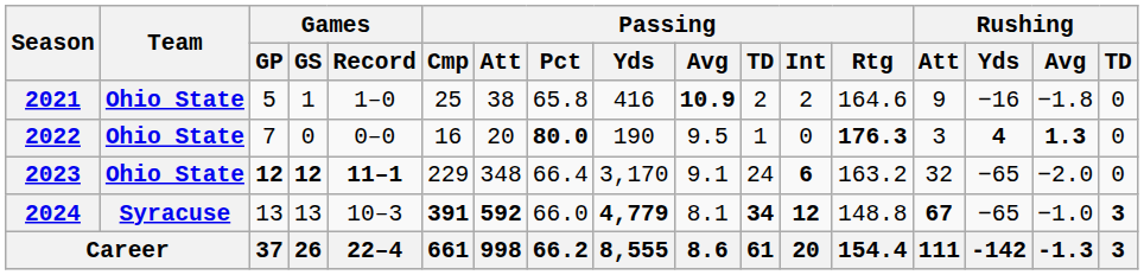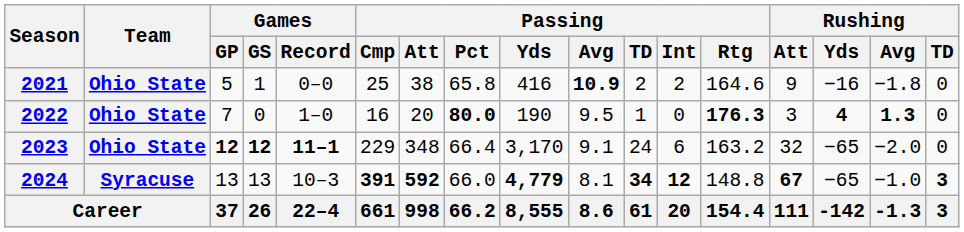2021 | Games / Record: 1–0 -> 0–0
2022 | Games / Record: 0–0 -> 1–0
2023 | Passing / Int: bold -> normal
